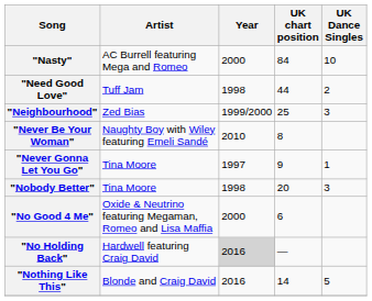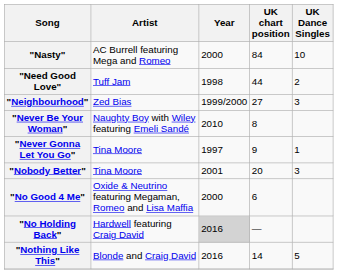"Neighbourhood" | UK chart position: 25 -> 27
"Nobody Better" | Year: 1998 -> 2001
